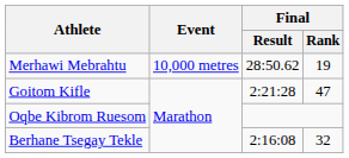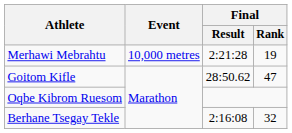Merhawi Mebrahtu | Final / Result: 28:50.62 -> 2:21:28
Goitom Kifle | Final / Result: 2:21:28 -> 28:50.62
